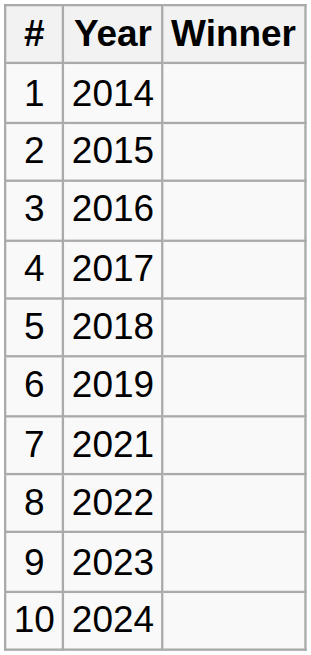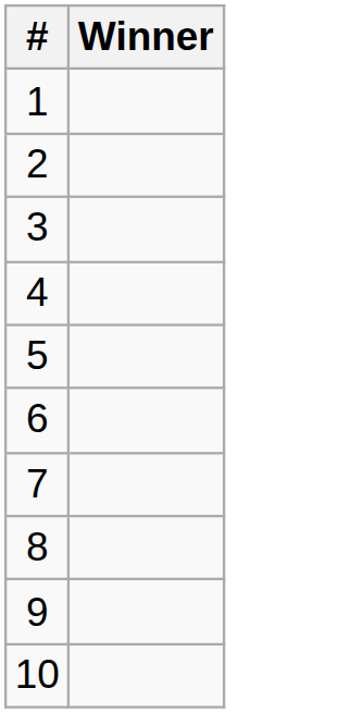- column: Year | 2014 | 2015 | 2016 | 2017 | 2018 | 2019 | 2021 | 2022 | 2023 | 2024
